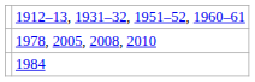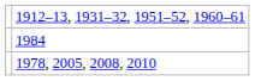rows swapped: 1978, 2005, 2008, 2010 <-> 1984
